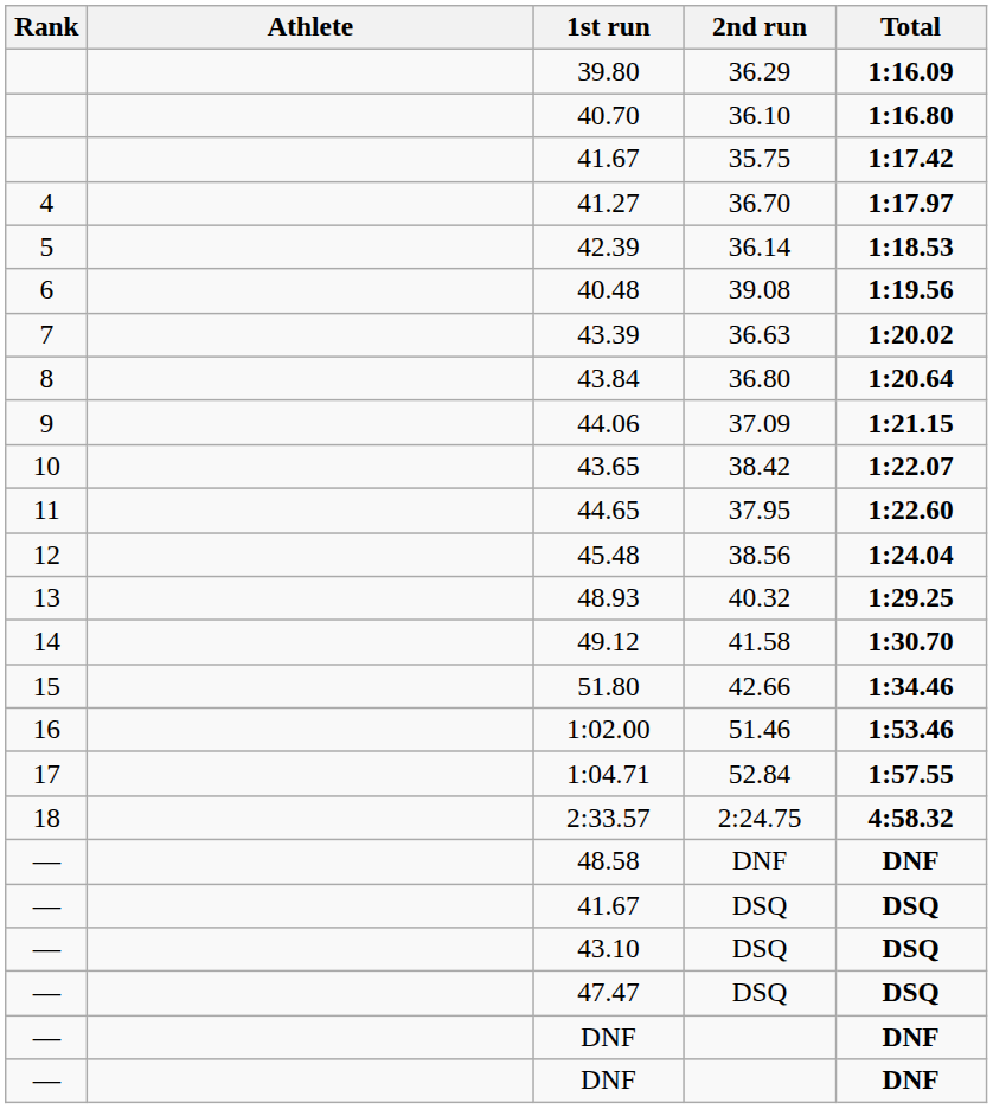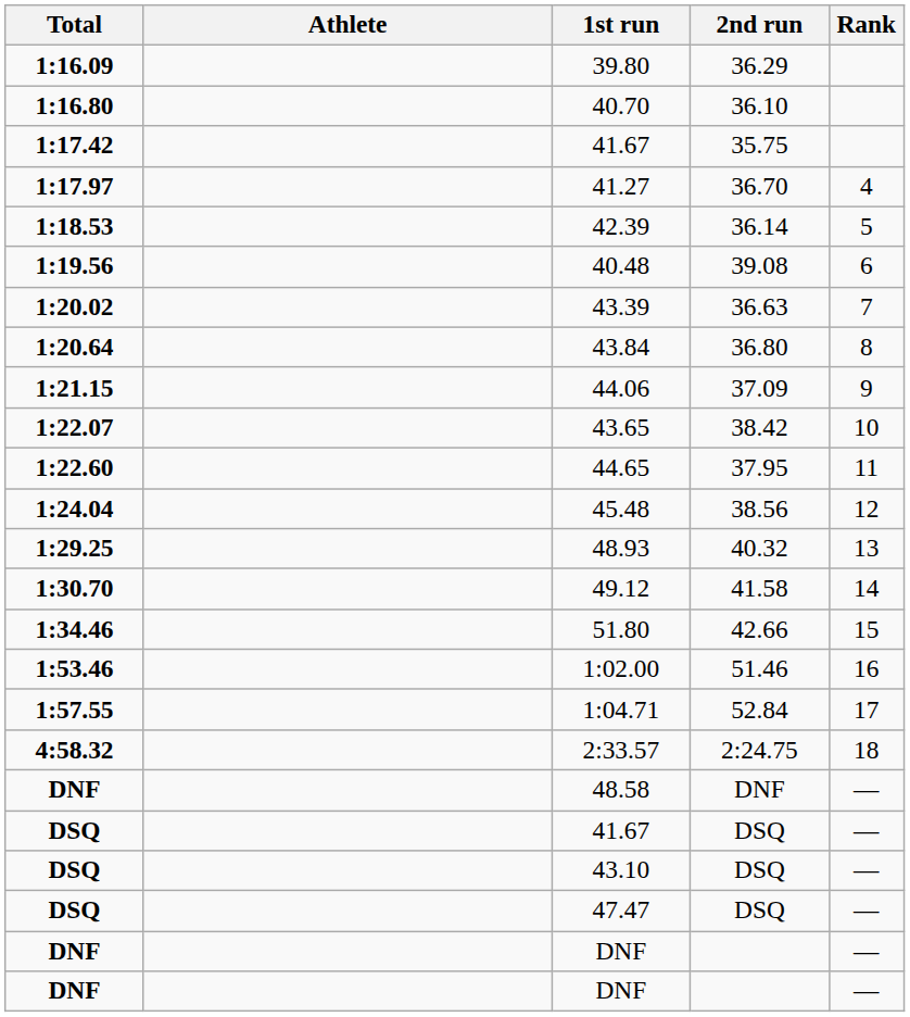columns swapped: Rank <-> Total
